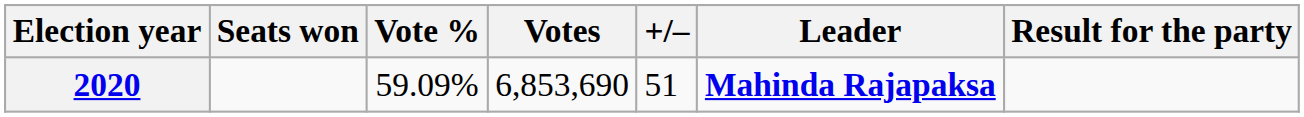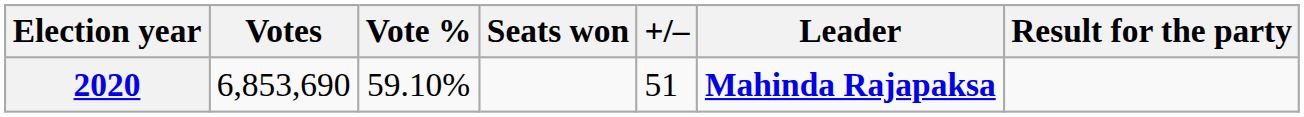columns swapped: Votes <-> Seats won
2020 | Vote %: 59.09% -> 59.10%
